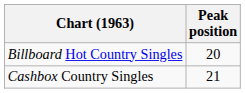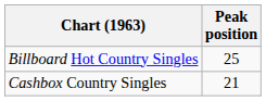Billboard Hot Country Singles | Peak position: 20 -> 25
